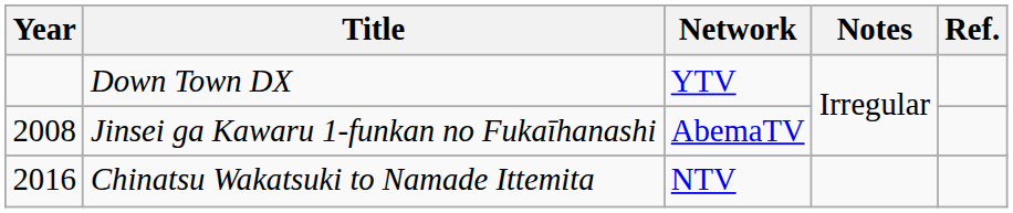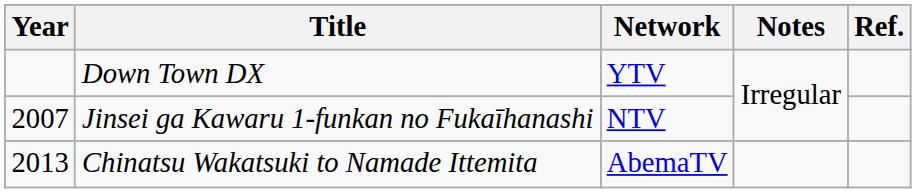Jinsei ga Kawaru 1-funkan no Fukaīhanashi | Year: 2008 -> 2007
Jinsei ga Kawaru 1-funkan no Fukaīhanashi | Network: AbemaTV -> NTV
Chinatsu Wakatsuki to Namade Ittemita | Year: 2016 -> 2013
Chinatsu Wakatsuki to Namade Ittemita | Network: NTV -> AbemaTV
